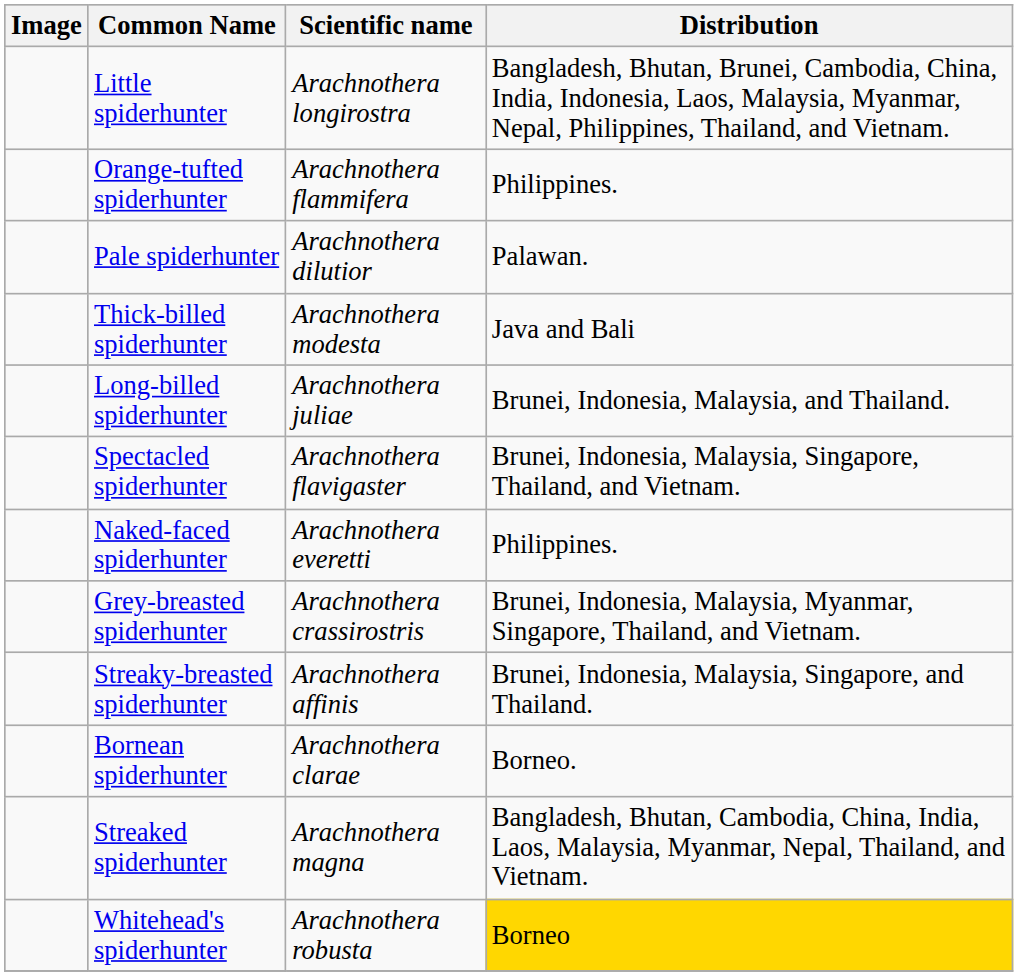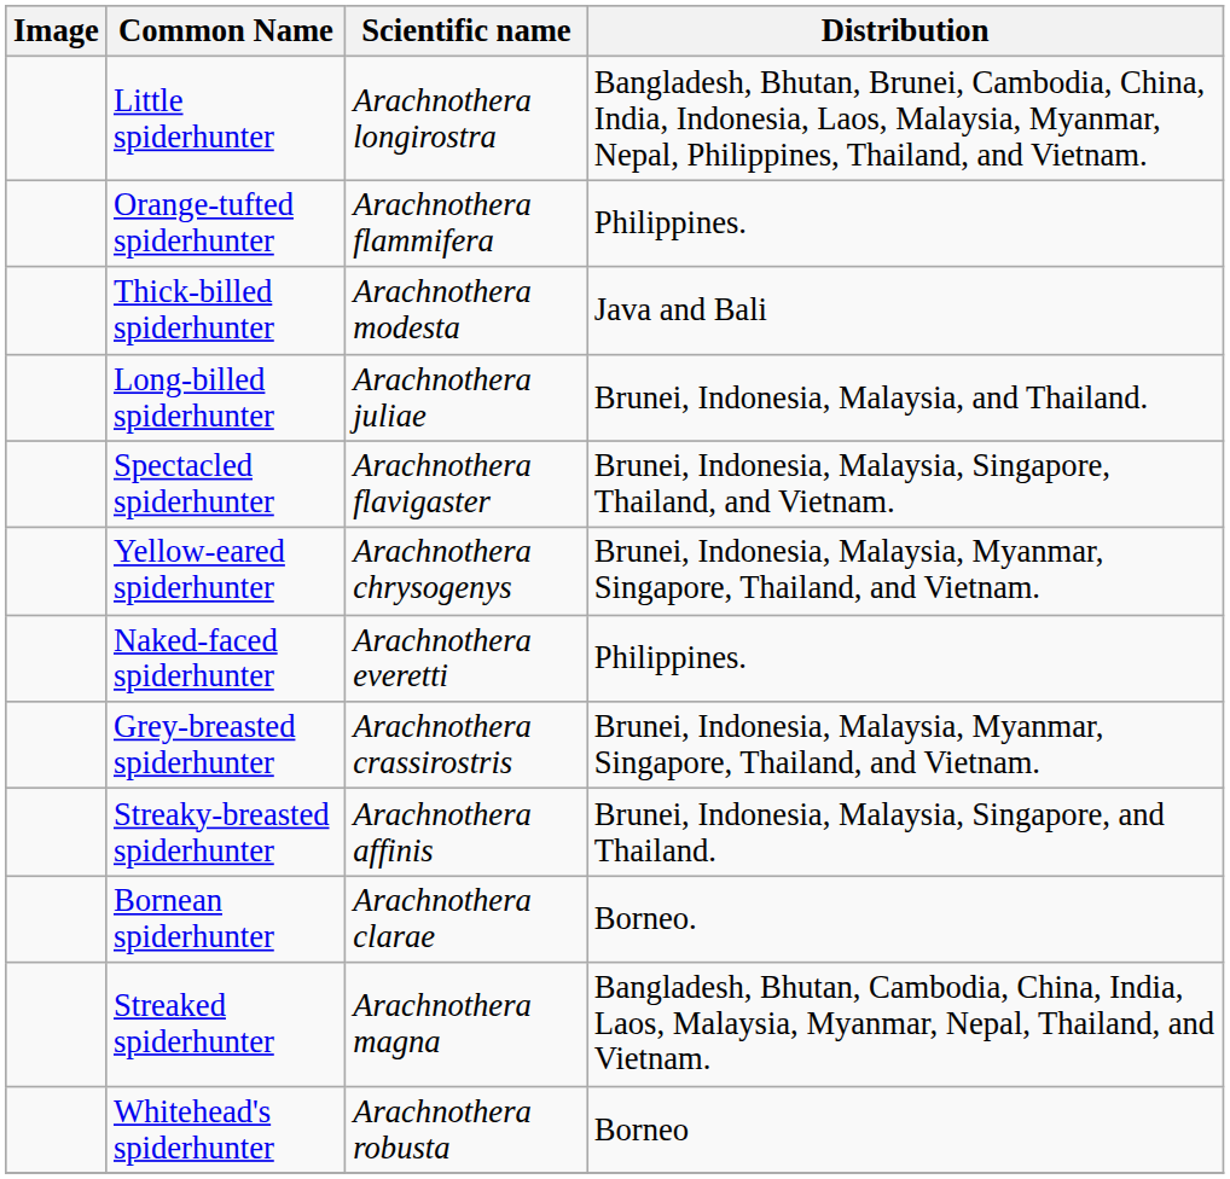- row: Pale spiderhunter | Arachnothera dilutior | Palawan.
+ row: Yellow-eared spiderhunter | Arachnothera chrysogenys | Brunei, Indonesia, Malaysia, Myanmar, Singapore, Thailand, and Vietnam.
Whitehead's spiderhunter | Distribution: gold background -> no background
